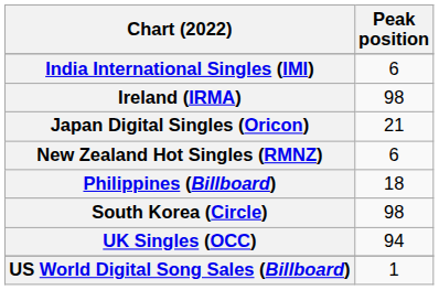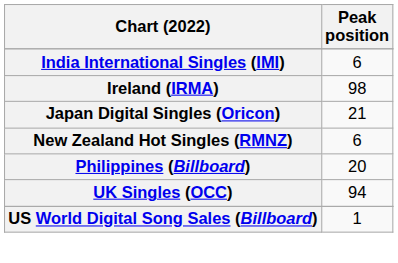Philippines (Billboard) | Peak position: 18 -> 20
- row: South Korea (Circle) | 98
